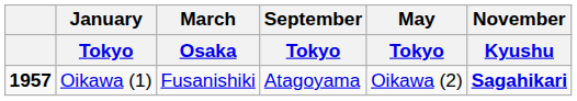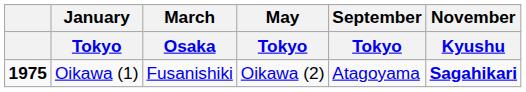columns swapped: May / Tokyo <-> September / Tokyo
Oikawa (1) | column 1: 1957 -> 1975
